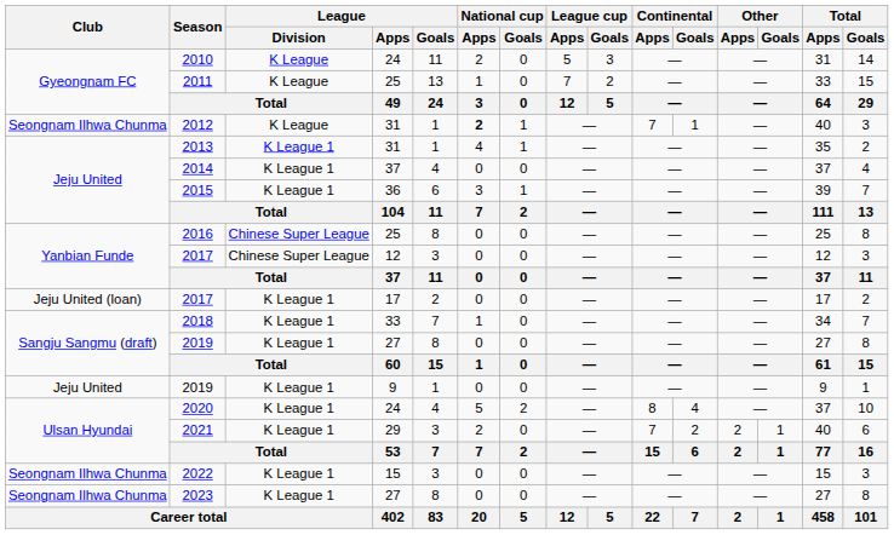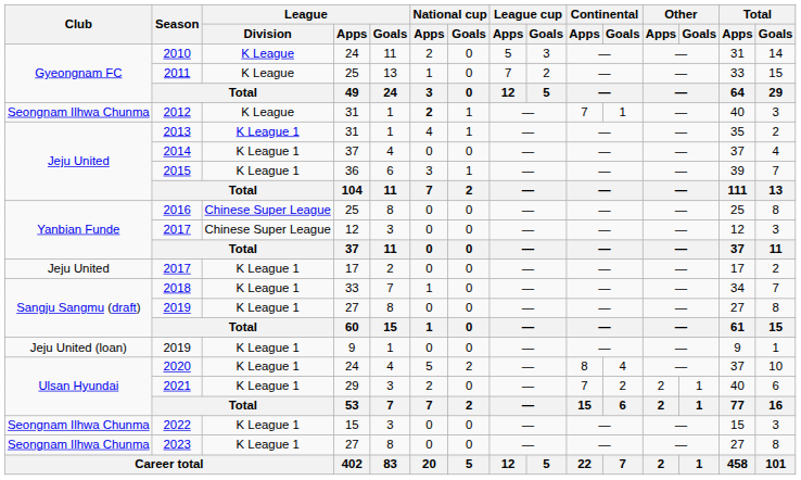2017 / 17 | Club: Jeju United (loan) -> Jeju United
2019 / 9 | Club: Jeju United -> Jeju United (loan)
